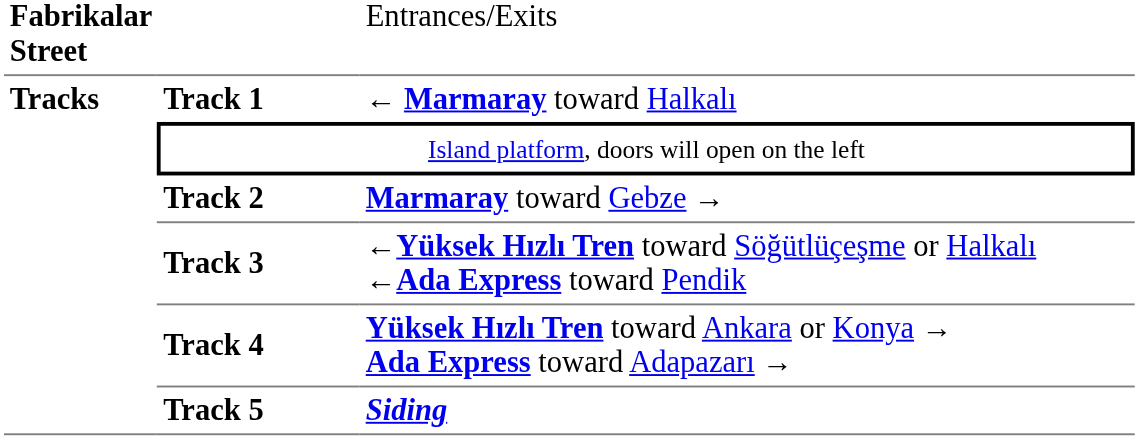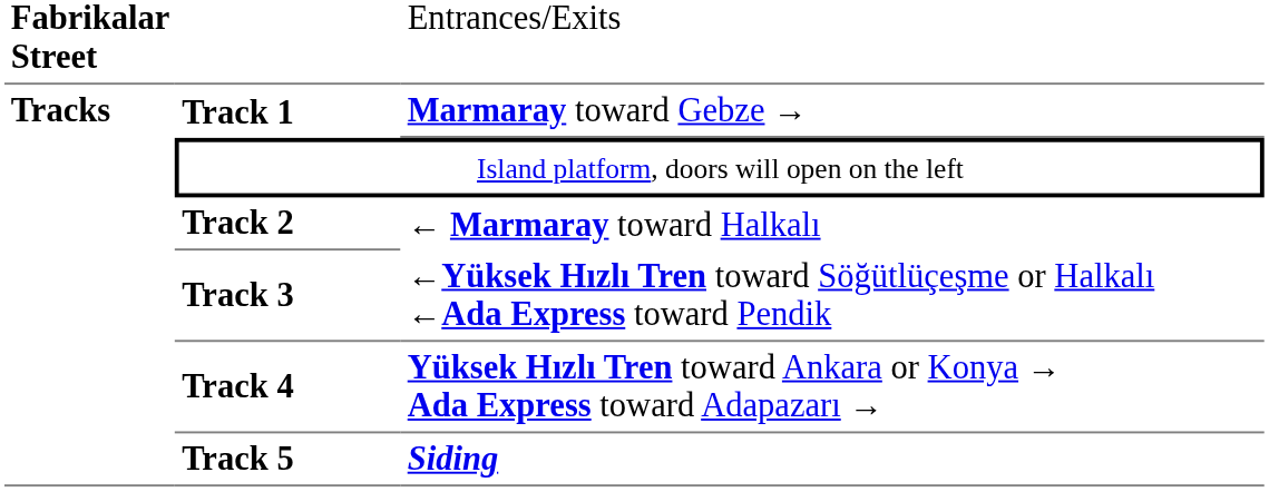Track 1 | column 3: ← Marmaray toward Halkalı -> Marmaray toward Gebze →
Track 2 | column 3: Marmaray toward Gebze → -> ← Marmaray toward Halkalı
